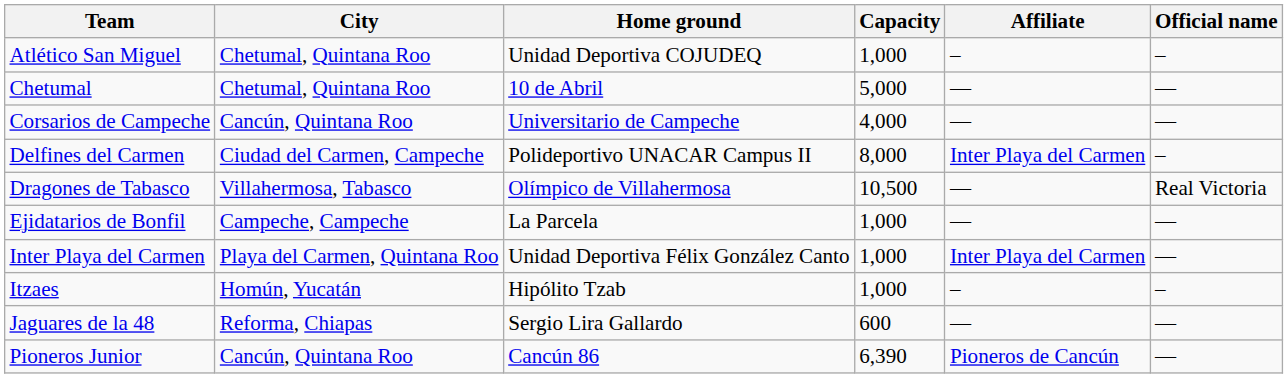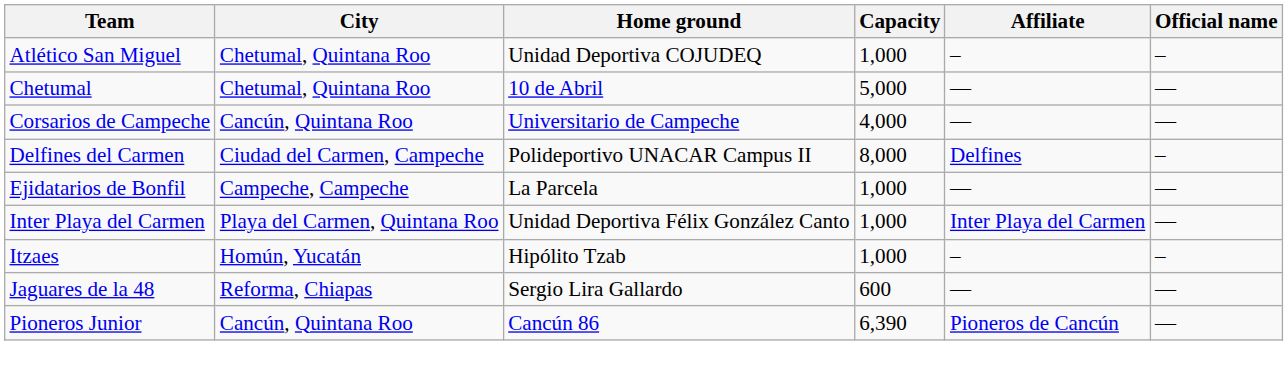Delfines del Carmen | Affiliate: Inter Playa del Carmen -> Delfines
- row: Dragones de Tabasco | Villahermosa, Tabasco | Olímpico de Villahermosa | 10,500 | — | Real Victoria
